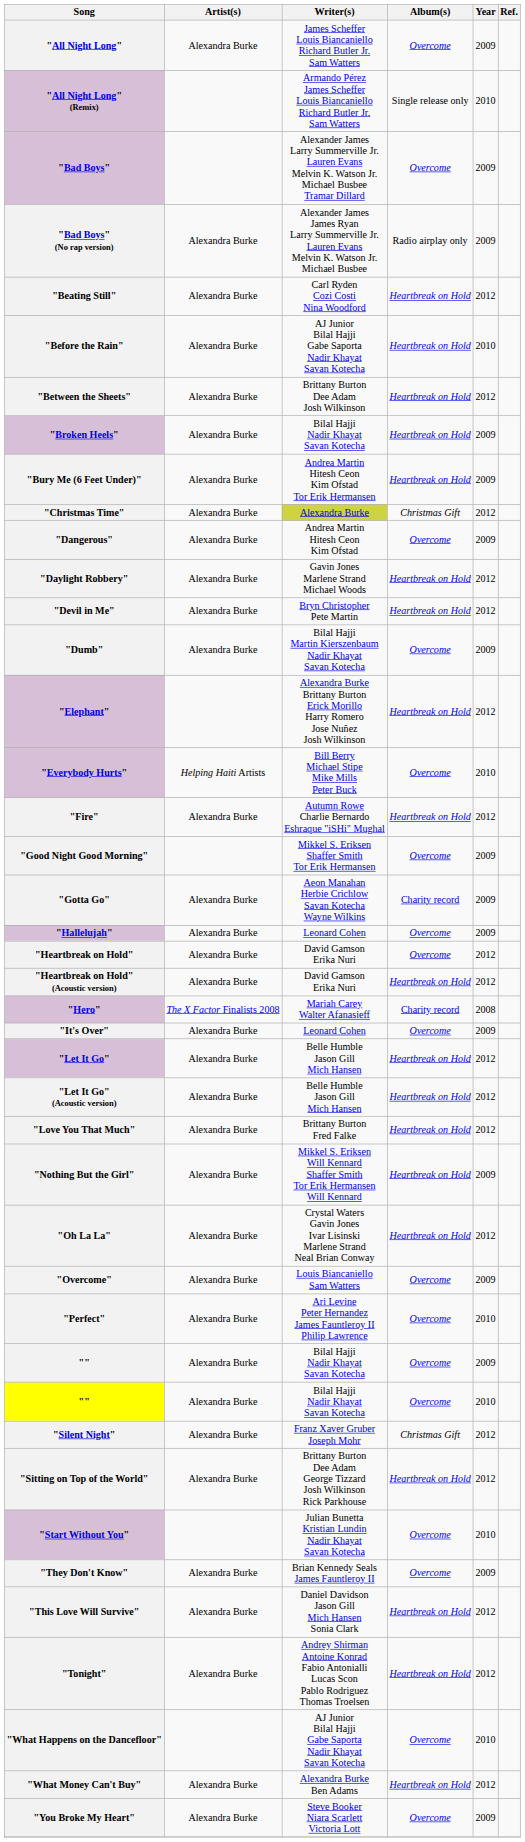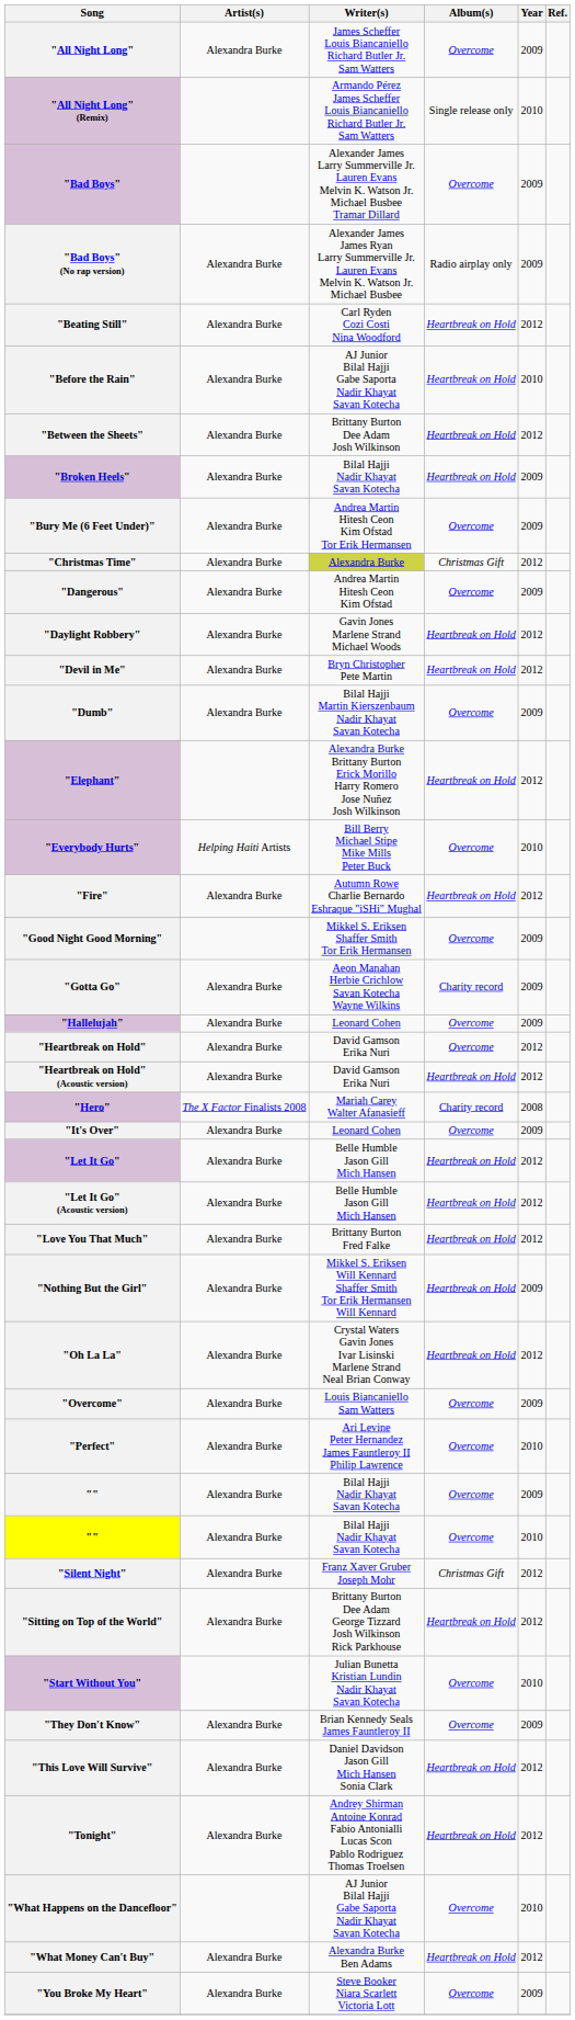"Bury Me (6 Feet Under)" | Album(s): Heartbreak on Hold -> Overcome
